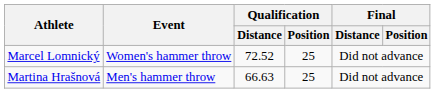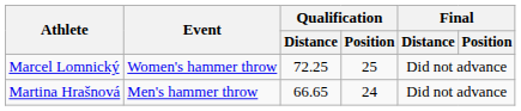Marcel Lomnický | Qualification / Distance: 72.52 -> 72.25
Martina Hrašnová | Qualification / Distance: 66.63 -> 66.65
Martina Hrašnová | Qualification / Position: 25 -> 24
